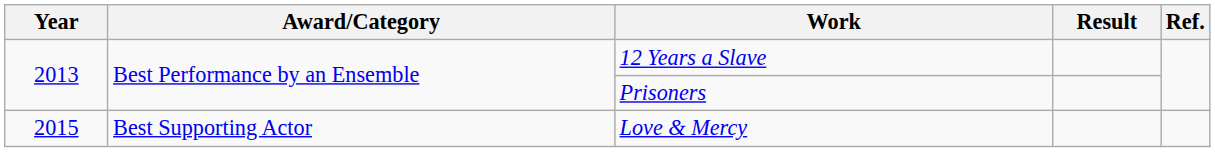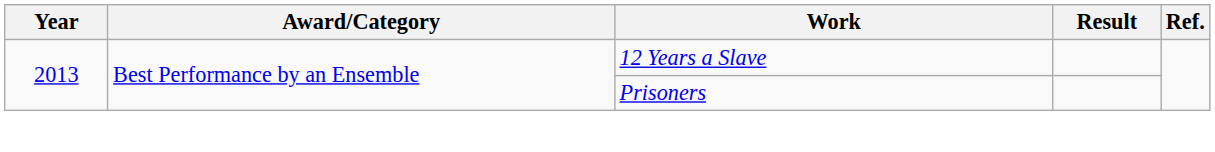- row: 2015 | Best Supporting Actor | Love & Mercy
